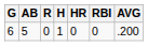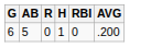- column: HR | 0
